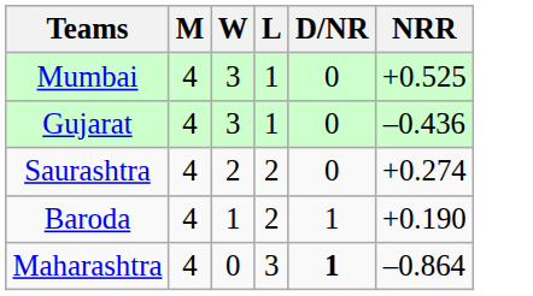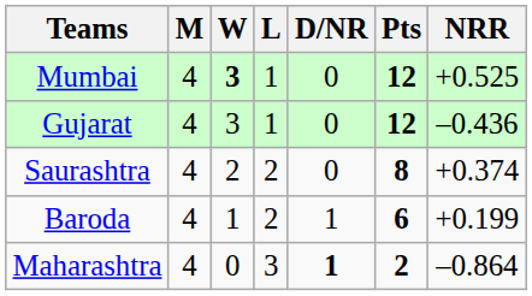+ column: Pts | 12 | 12 | 8 | 6 | 2
Mumbai | W: normal -> bold
Saurashtra | NRR: +0.274 -> +0.374
Baroda | NRR: +0.190 -> +0.199
